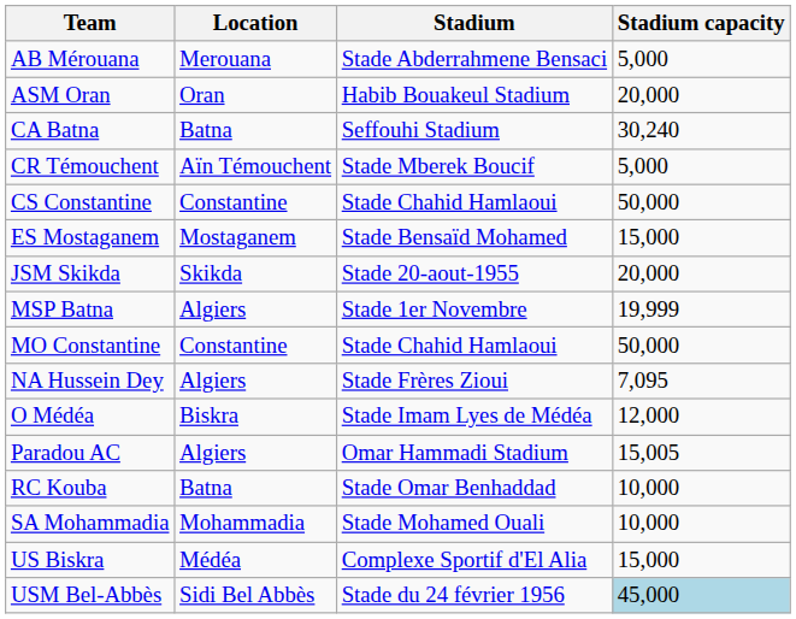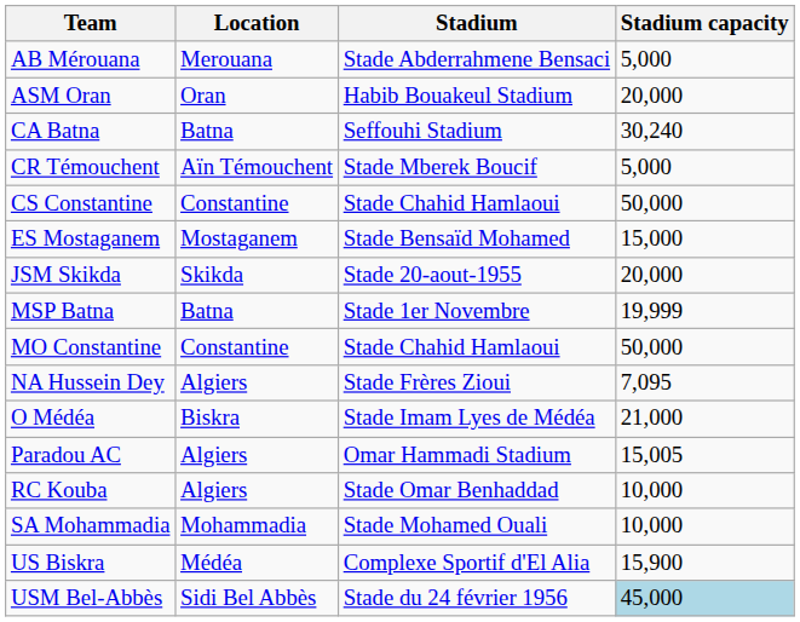MSP Batna | Location: Algiers -> Batna
O Médéa | Stadium capacity: 12,000 -> 21,000
RC Kouba | Location: Batna -> Algiers
US Biskra | Stadium capacity: 15,000 -> 15,900
